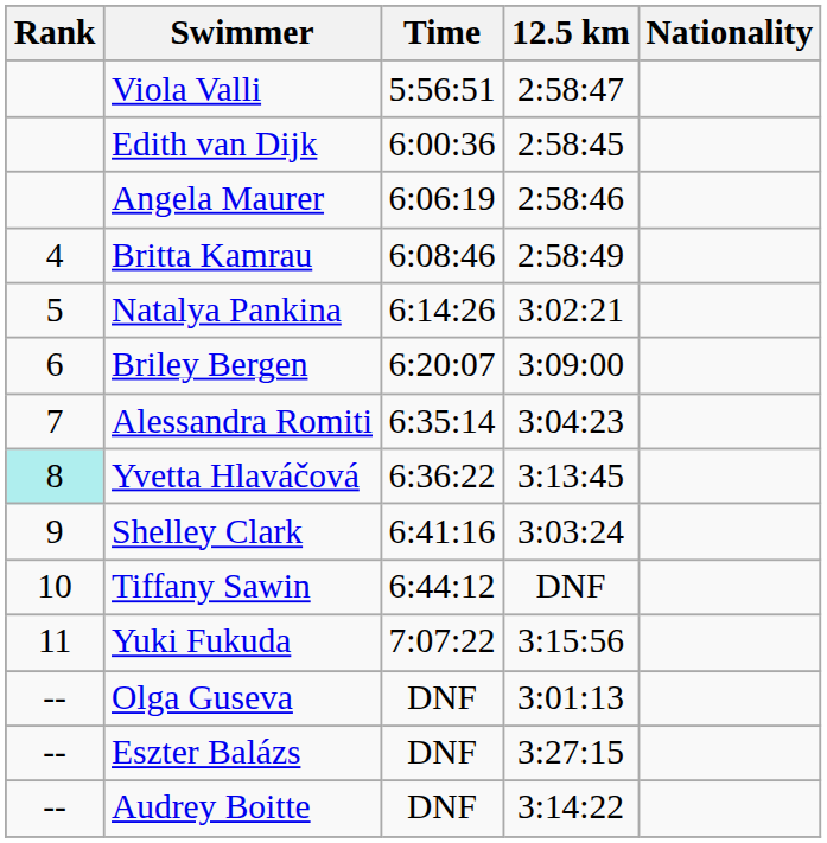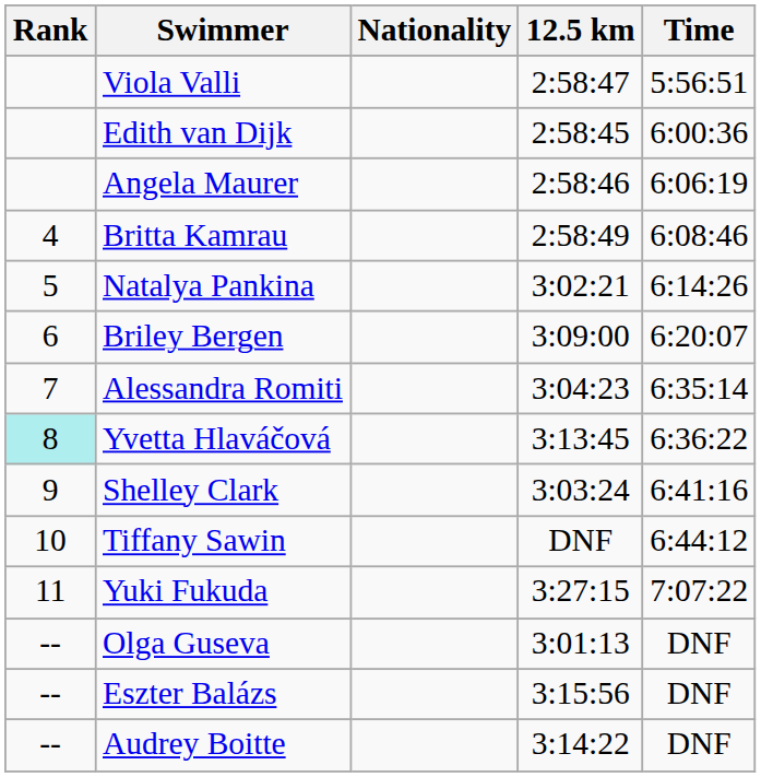columns swapped: Nationality <-> Time
Yuki Fukuda | 12.5 km: 3:15:56 -> 3:27:15
Eszter Balázs | 12.5 km: 3:27:15 -> 3:15:56
